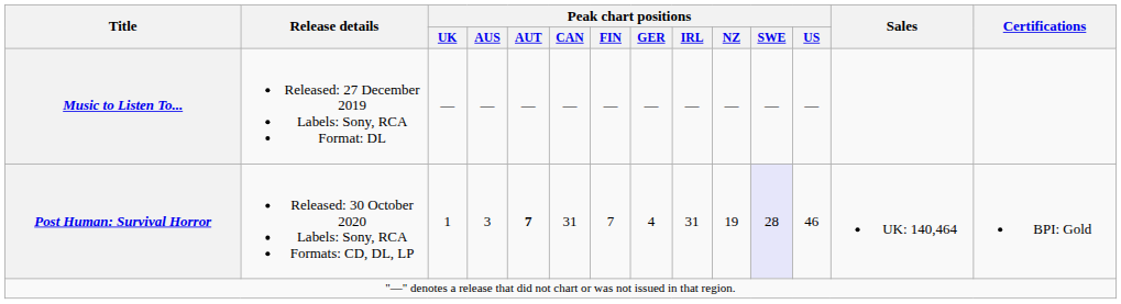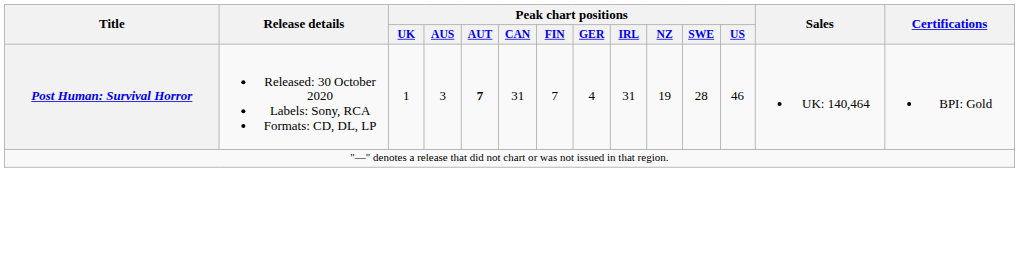- row: Music to Listen To... | Released: 27 December 2019 Labels: Sony, RCA Format: DL | — | — | — | — | — | — | — | — | — | —
Post Human: Survival Horror | Peak chart positions / SWE: lavender background -> no background
